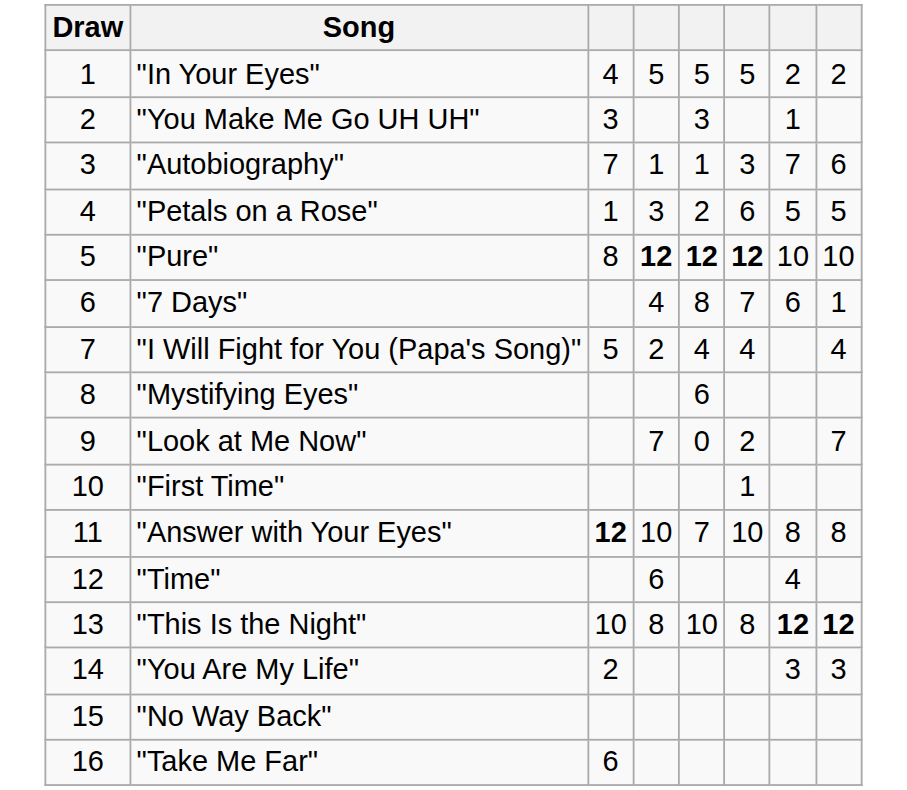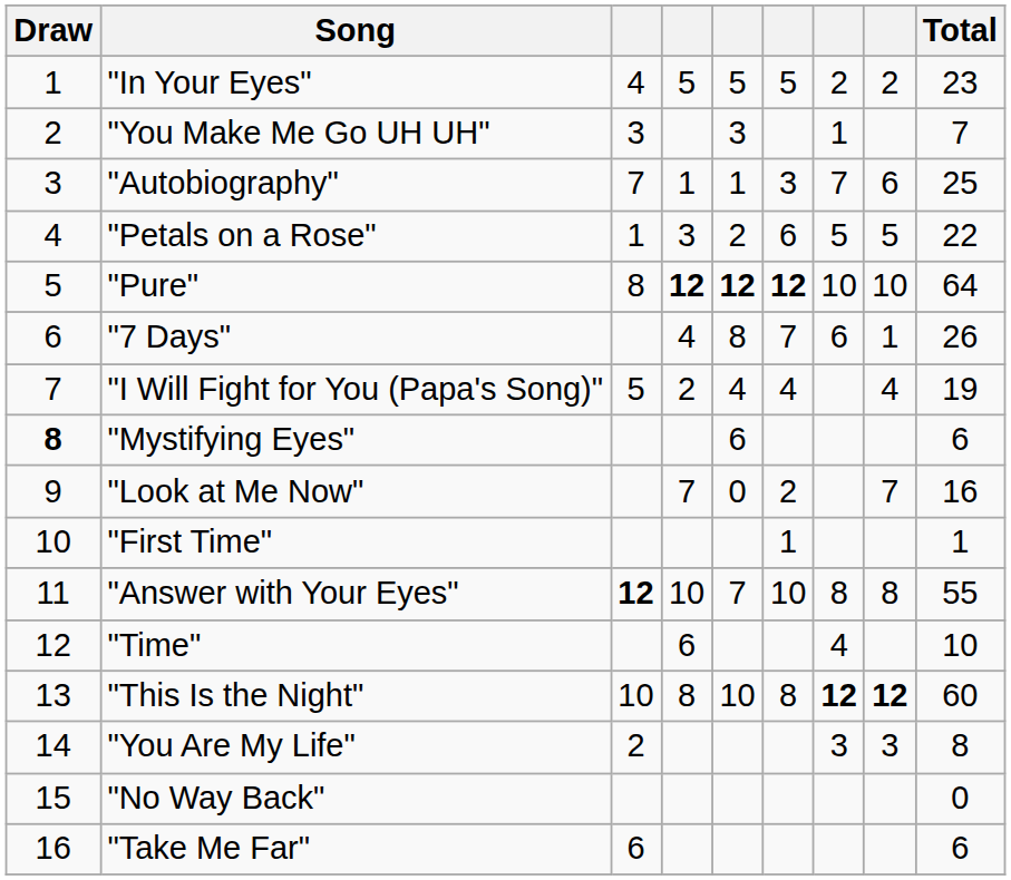+ column: Total | 23 | 7 | 25 | 22 | 64 | 26 | 19 | 6 | 16 | 1 | 55 | 10 | 60 | 8 | 0 | 6
"Mystifying Eyes" | Draw: normal -> bold
